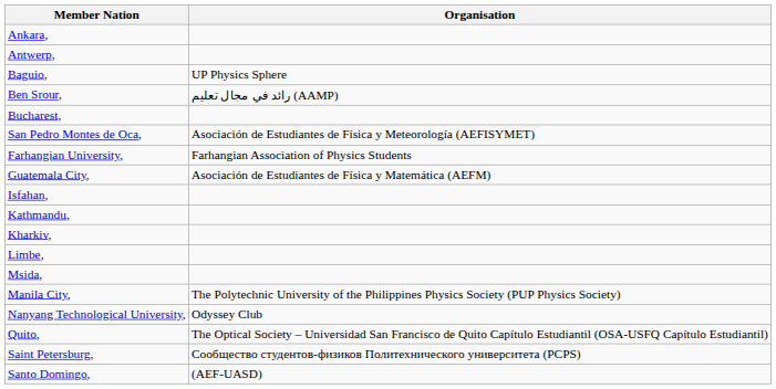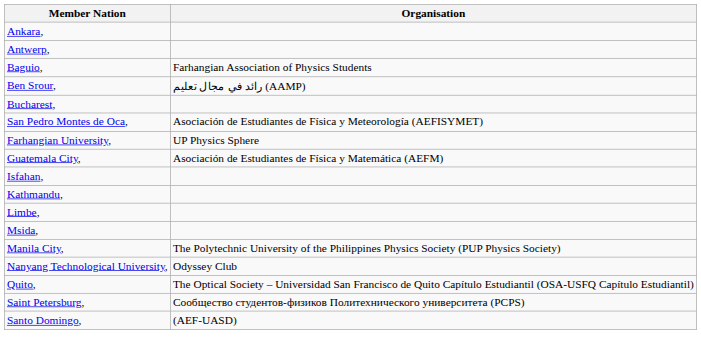Baguio, | Organisation: UP Physics Sphere -> Farhangian Association of Physics Students
Farhangian University, | Organisation: Farhangian Association of Physics Students -> UP Physics Sphere
- row: Kharkiv,
